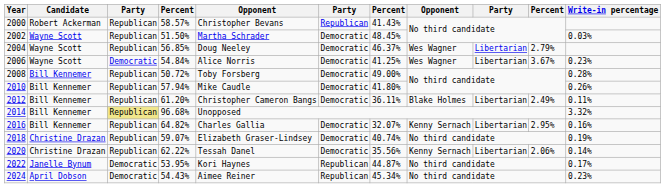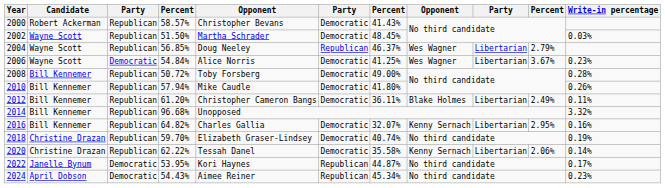2000 | column 6: Republican -> Democratic
2004 | column 6: Democratic -> Republican
2014 | column 3: khaki background -> no background
2018 | column 4: 59.07% -> 59.70%
2020 | column 7: 35.56% -> 35.58%
